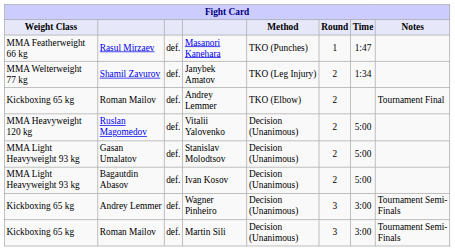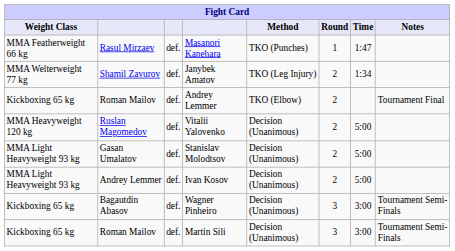Ivan Kosov | column 2: Bagautdin Abasov -> Andrey Lemmer
Wagner Pinheiro | column 2: Andrey Lemmer -> Bagautdin Abasov
